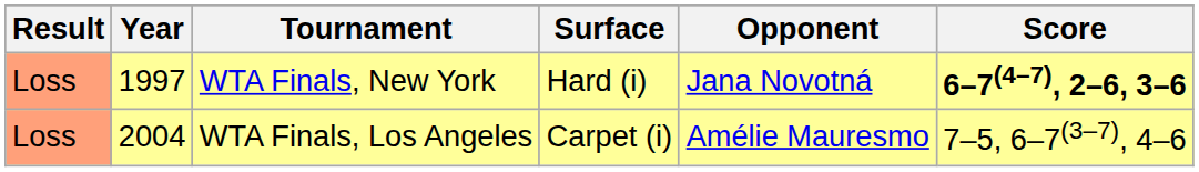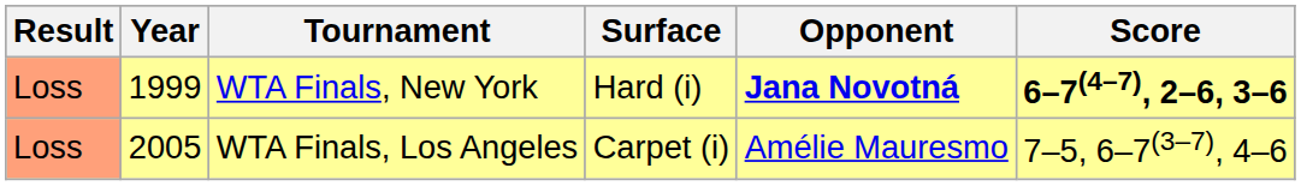WTA Finals, New York | Year: 1997 -> 1999
WTA Finals, New York | Opponent: normal -> bold
WTA Finals, Los Angeles | Year: 2004 -> 2005
